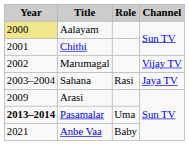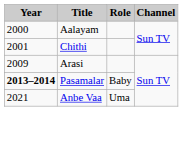Aalayam | Year: khaki background -> no background
- row: 2002 | Marumagal | Vijay TV
- row: 2003–2004 | Sahana | Rasi | Jaya TV
Pasamalar | Role: Uma -> Baby
Anbe Vaa | Role: Baby -> Uma
